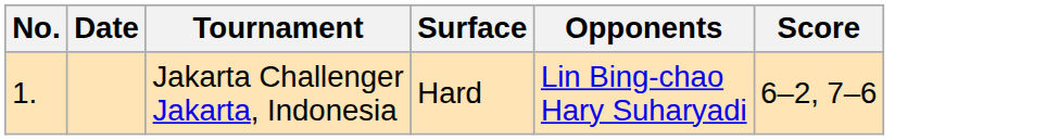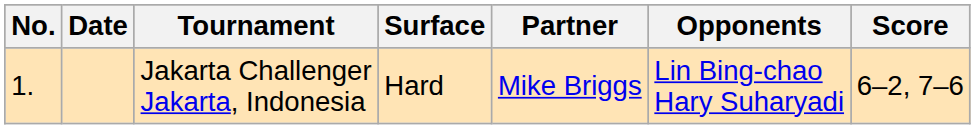+ column: Partner | Mike Briggs
